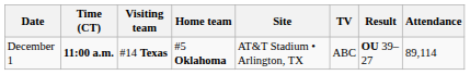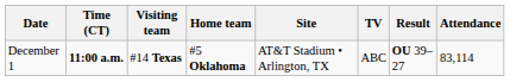December 1 | Attendance: 89,114 -> 83,114
